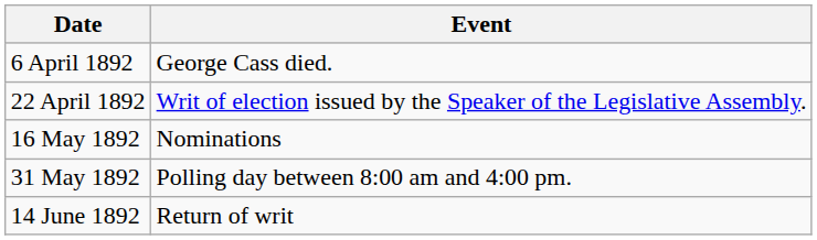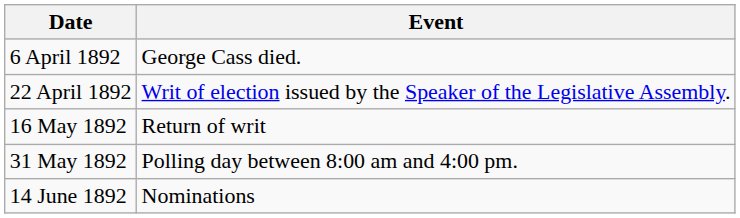16 May 1892 | Event: Nominations -> Return of writ
14 June 1892 | Event: Return of writ -> Nominations
